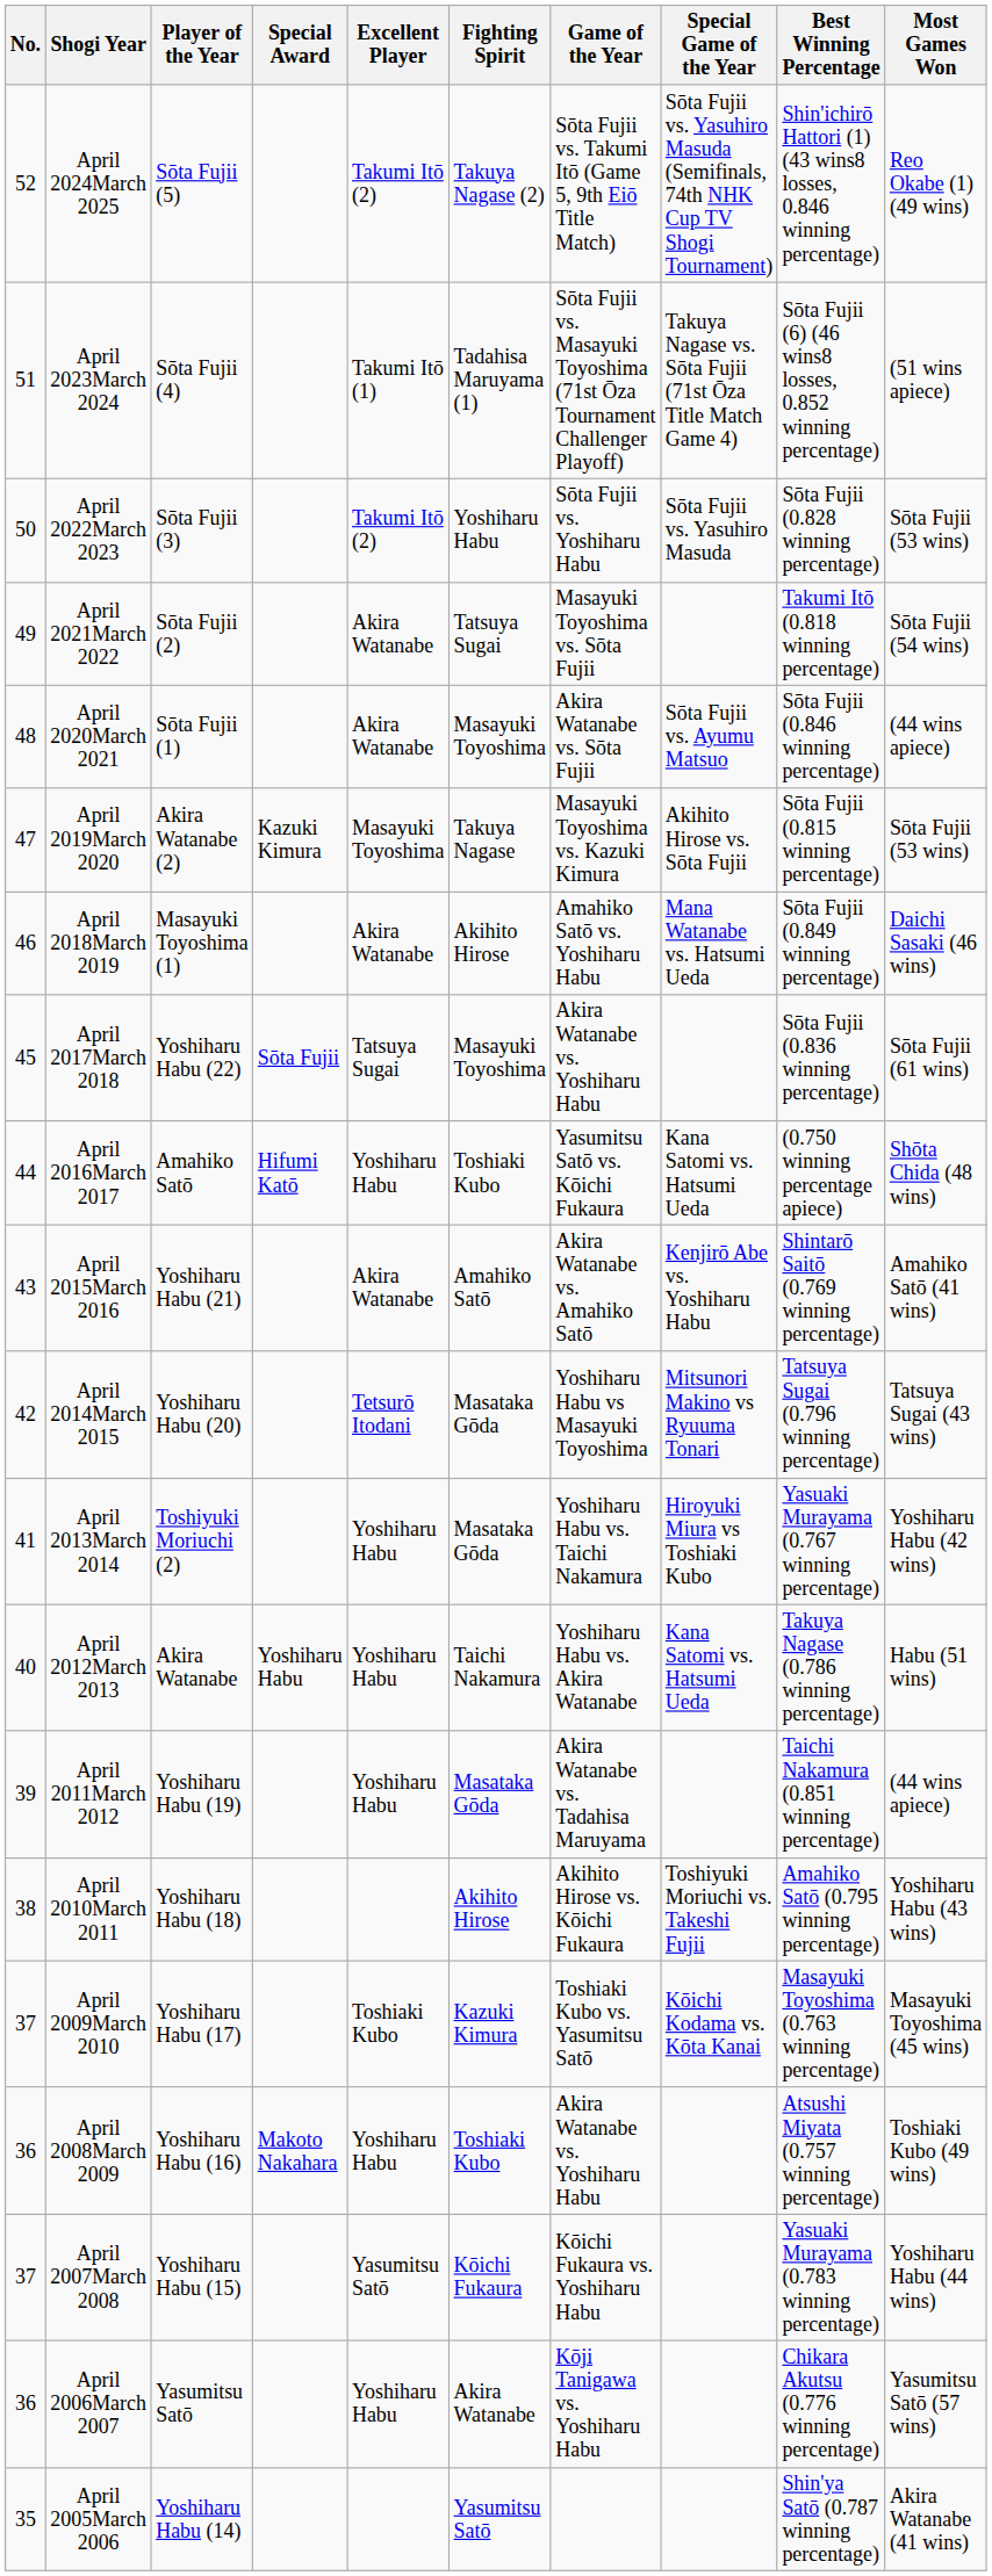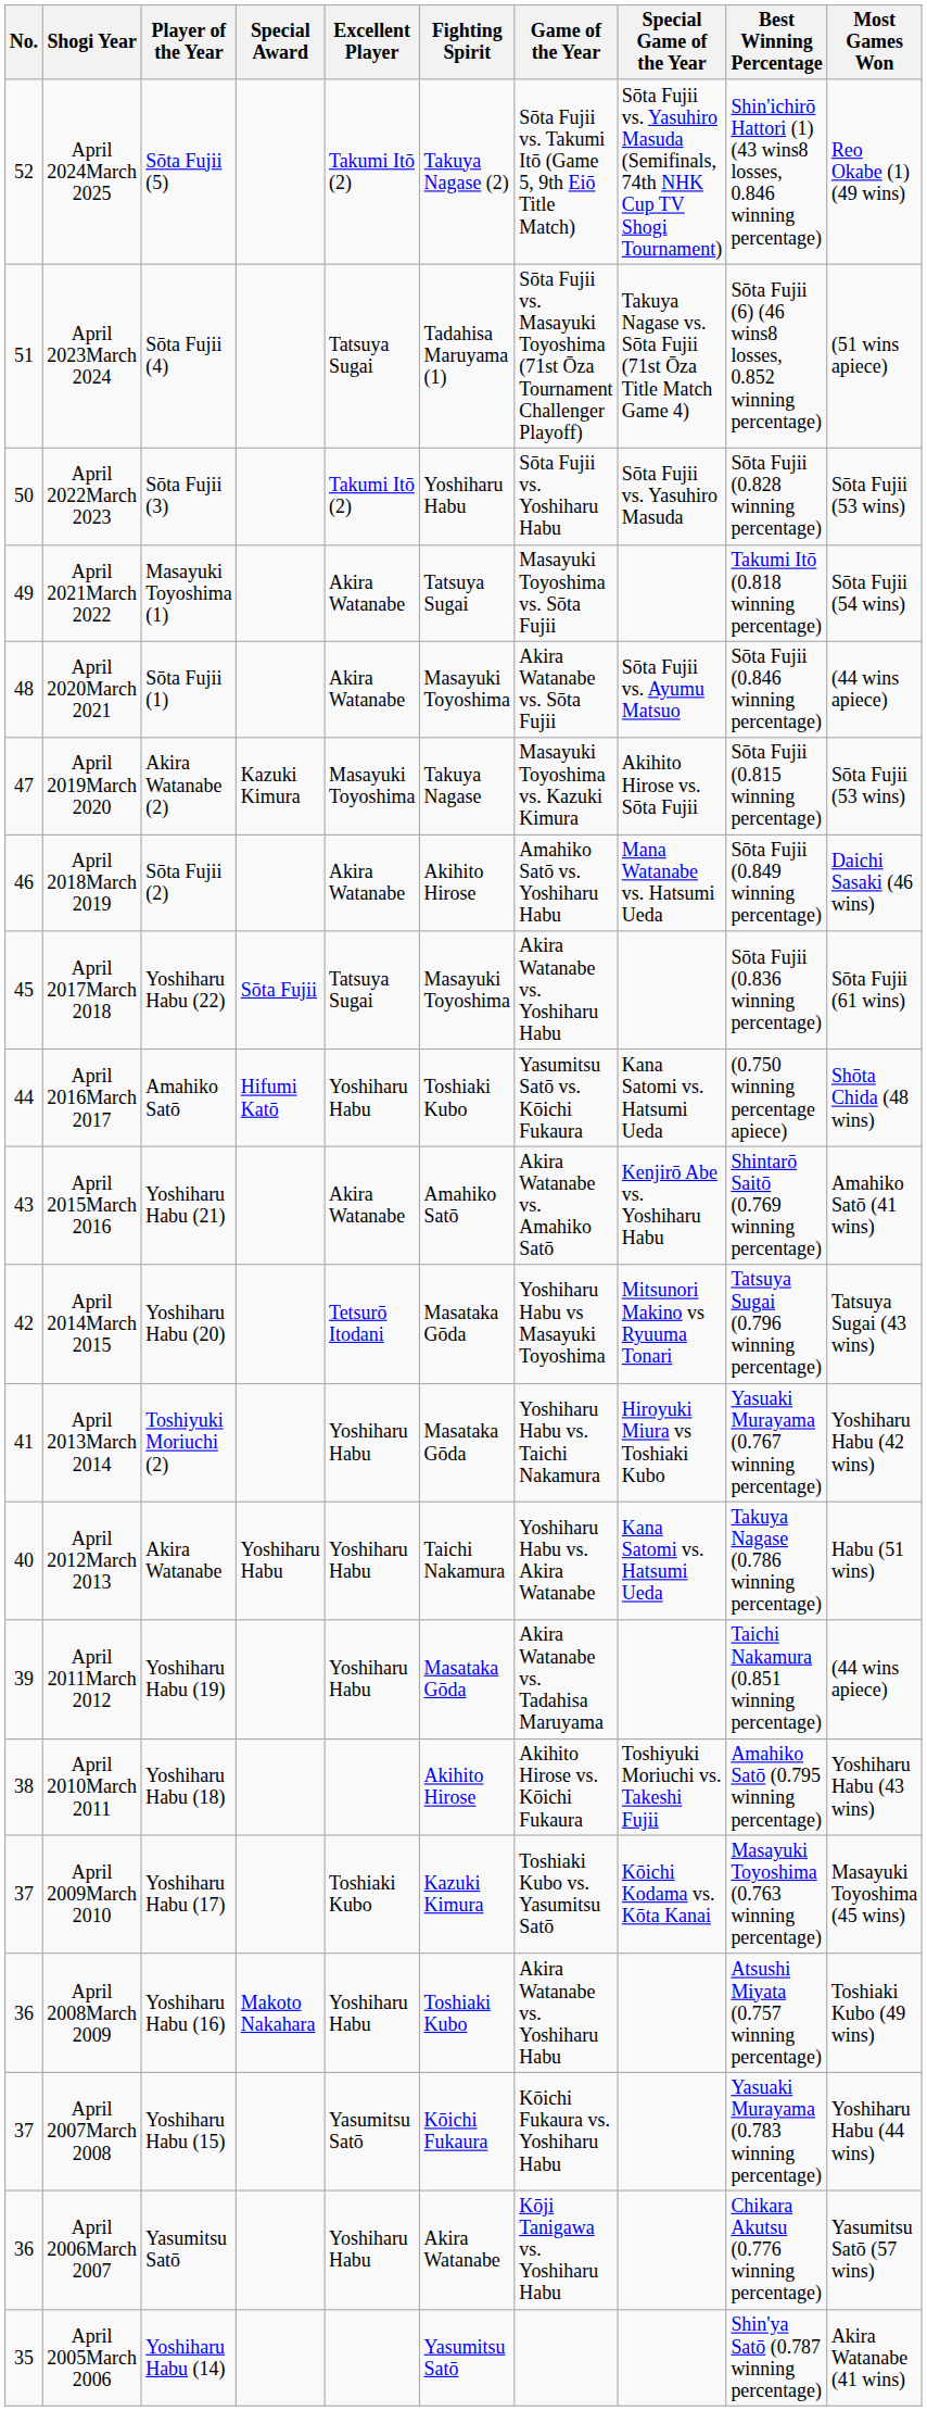April 2023March 2024 | Excellent Player: Takumi Itō (1) -> Tatsuya Sugai
April 2021March 2022 | Player of the Year: Sōta Fujii (2) -> Masayuki Toyoshima (1)
April 2018March 2019 | Player of the Year: Masayuki Toyoshima (1) -> Sōta Fujii (2)
